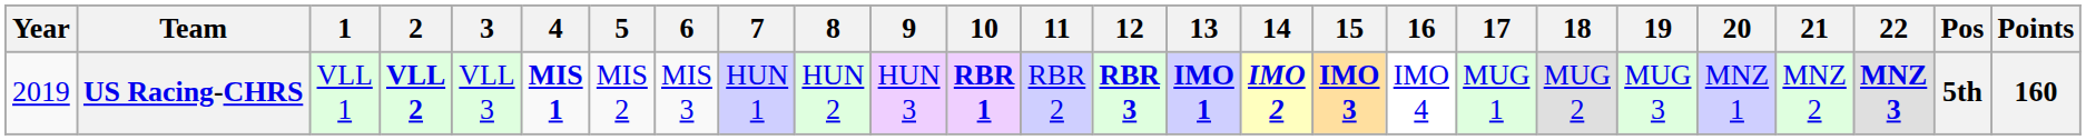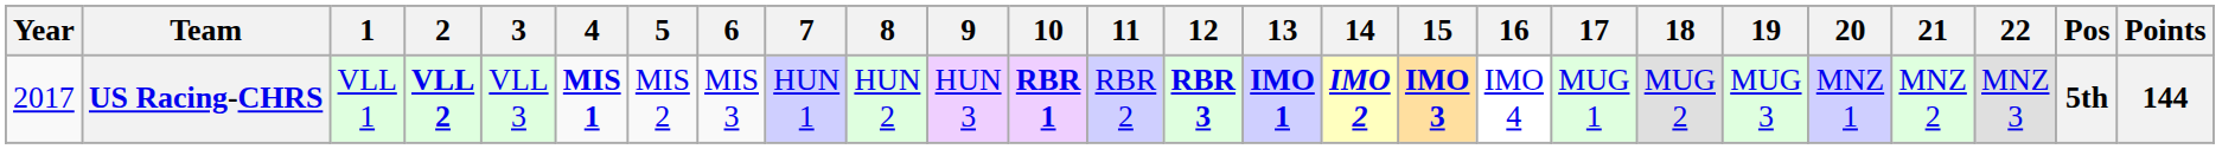US Racing-CHRS | Year: 2019 -> 2017
US Racing-CHRS | 22: bold -> normal
US Racing-CHRS | Points: 160 -> 144
